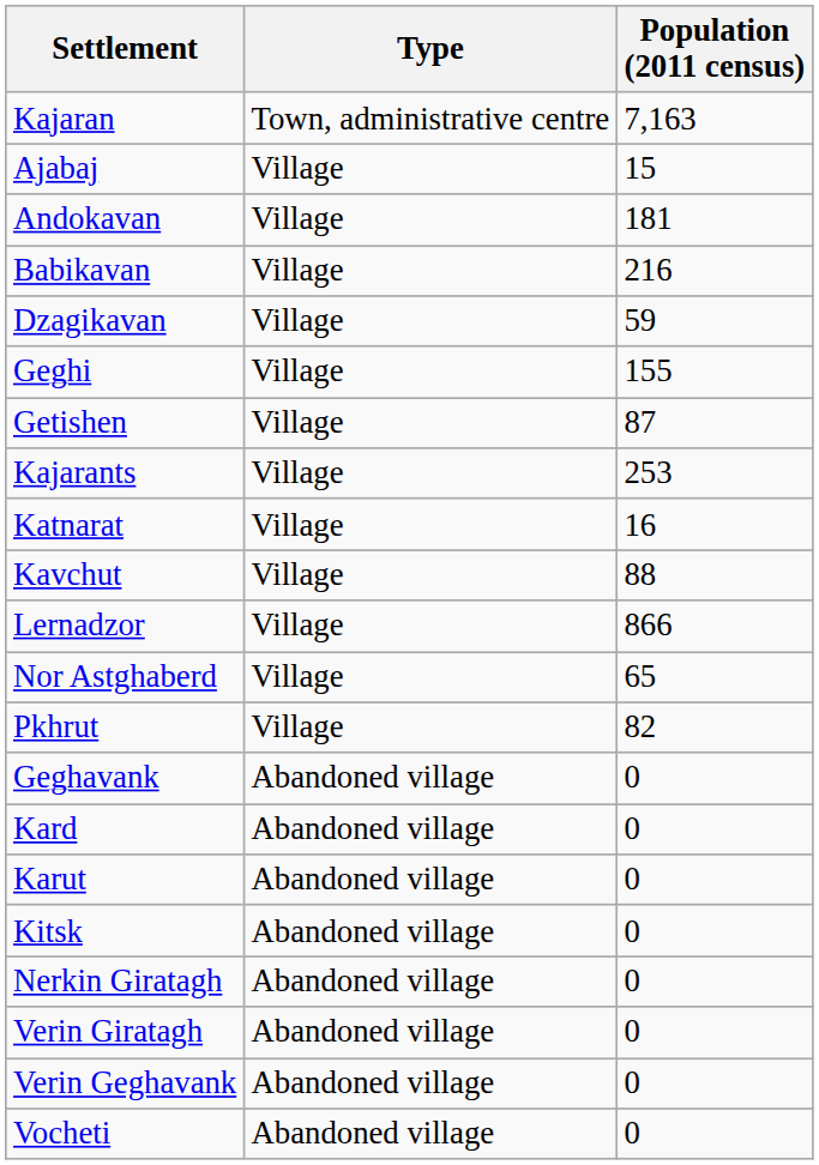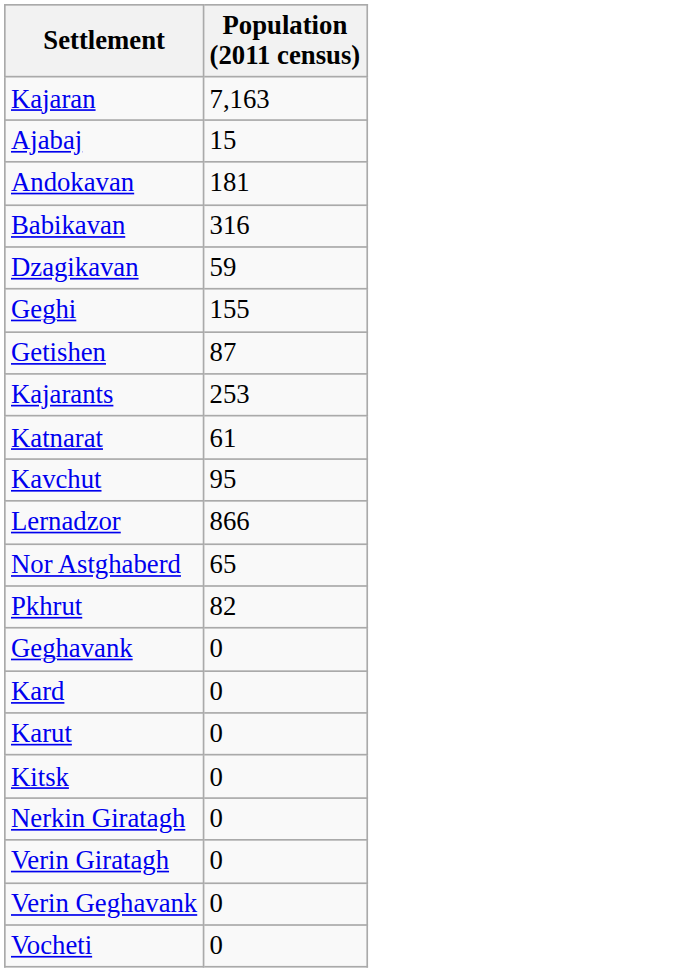- column: Type | Town, administrative centre | Village | Village | Village | Village | Village | Village | Village | Village | Village | Village | Village | Village | Abandoned village | Abandoned village | Abandoned village | Abandoned village | Abandoned village | Abandoned village | Abandoned village | Abandoned village
Babikavan | Population (2011 census): 216 -> 316
Katnarat | Population (2011 census): 16 -> 61
Kavchut | Population (2011 census): 88 -> 95
